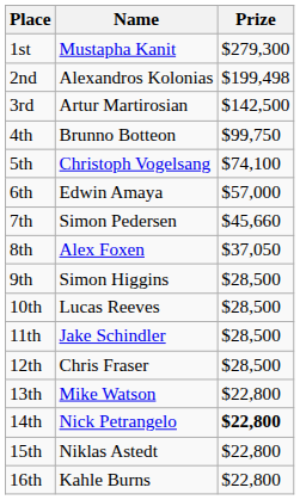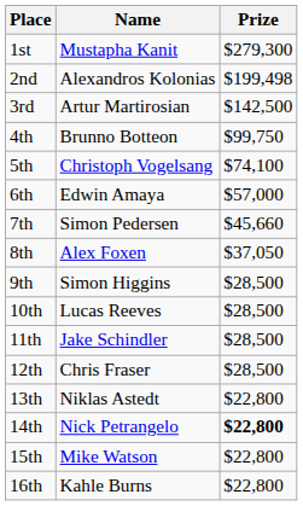13th | Name: Mike Watson -> Niklas Astedt
15th | Name: Niklas Astedt -> Mike Watson
